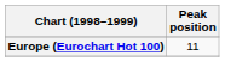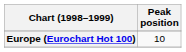Europe (Eurochart Hot 100) | Peak position: 11 -> 10
